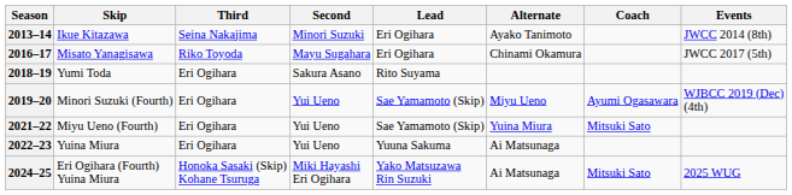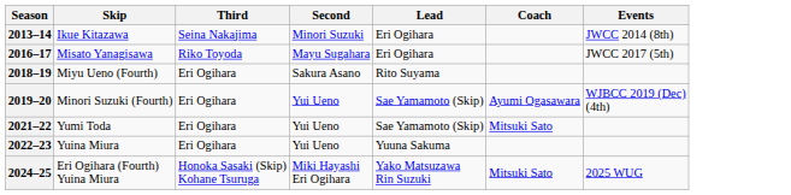- column: Alternate | Ayako Tanimoto | Chinami Okamura | Miyu Ueno | Yuina Miura | Ai Matsunaga | Ai Matsunaga
2018–19 | Skip: Yumi Toda -> Miyu Ueno (Fourth)
2021–22 | Skip: Miyu Ueno (Fourth) -> Yumi Toda
